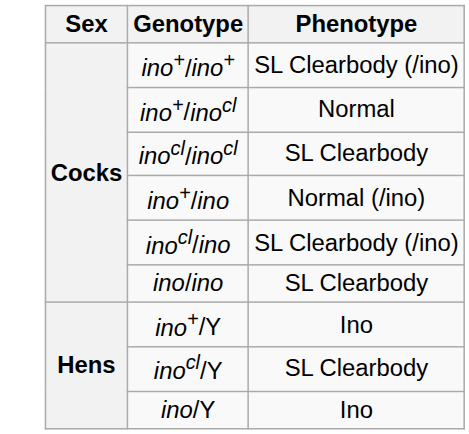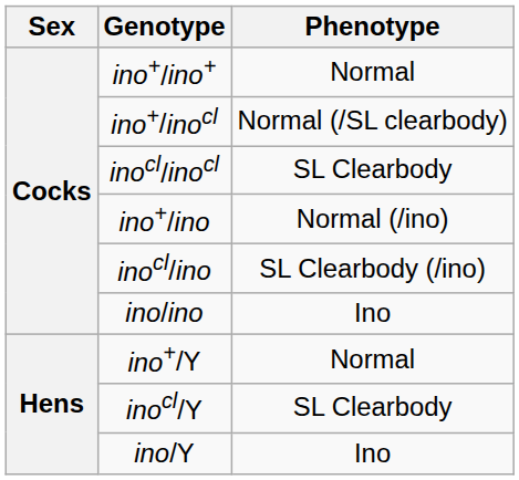ino+/ino+ | Phenotype: SL Clearbody (/ino) -> Normal
ino+/inocl | Phenotype: Normal -> Normal (/SL clearbody)
ino/ino | Phenotype: SL Clearbody -> Ino
ino+/Y | Phenotype: Ino -> Normal
